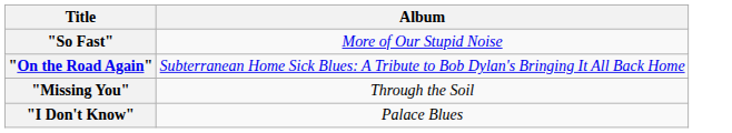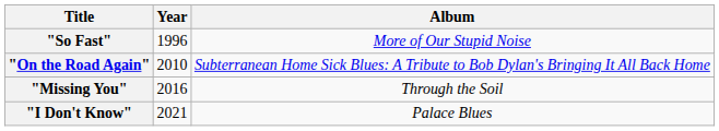+ column: Year | 1996 | 2010 | 2016 | 2021
